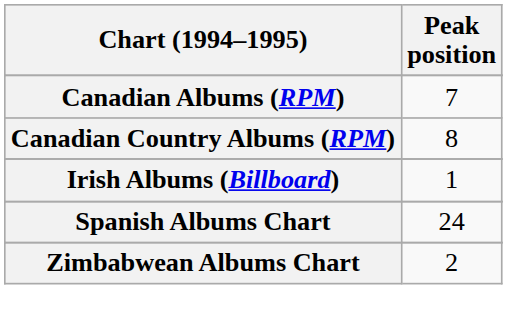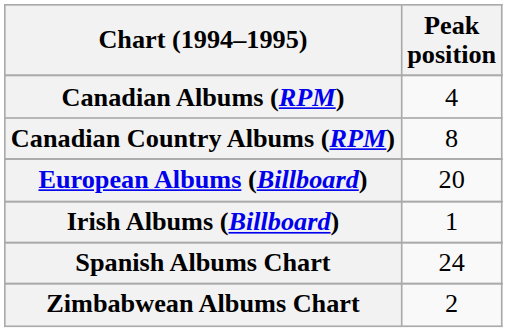Canadian Albums (RPM) | Peak position: 7 -> 4
+ row: European Albums (Billboard) | 20
